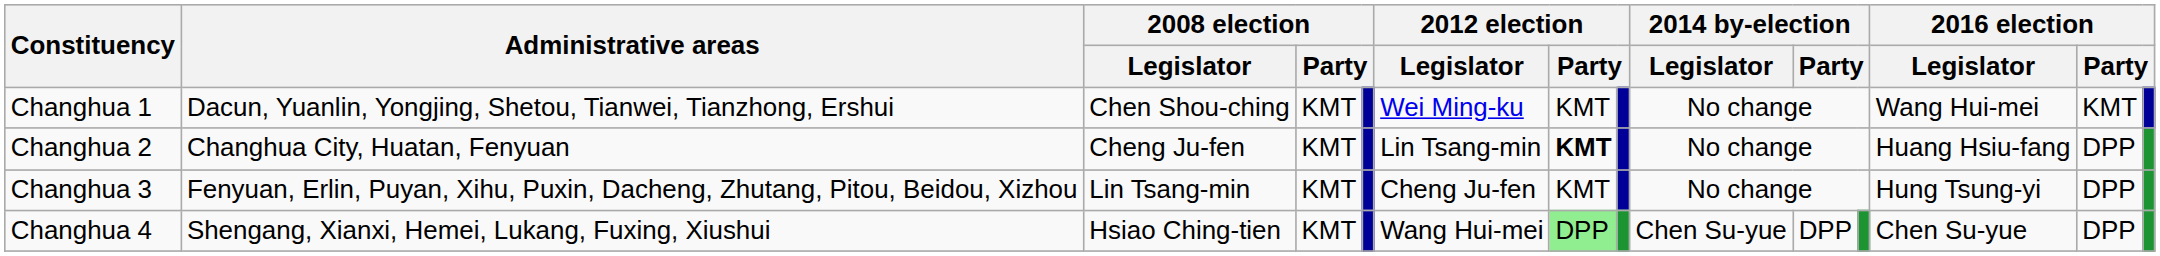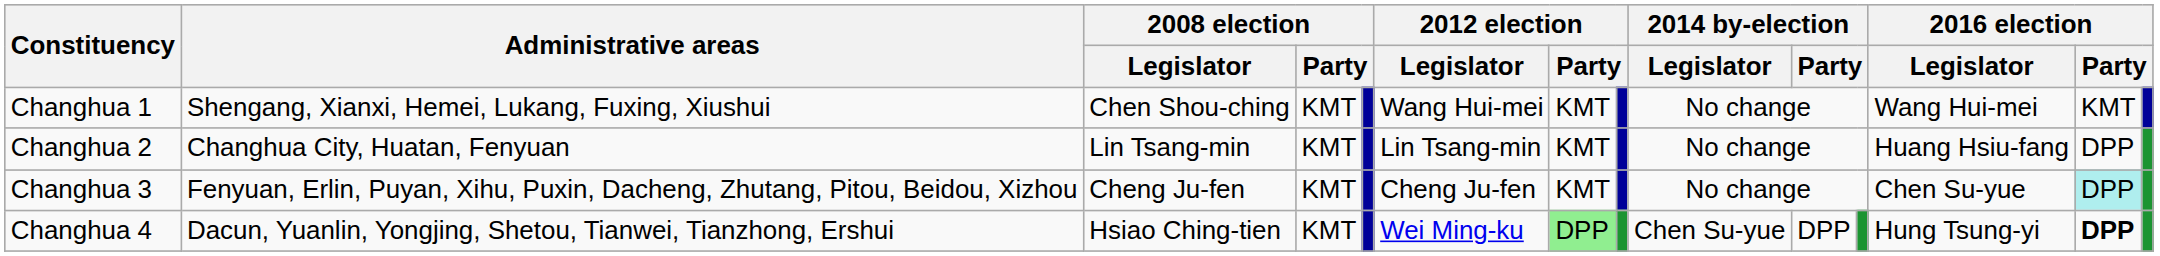Changhua 1 | Administrative areas: Dacun, Yuanlin, Yongjing, Shetou, Tianwei, Tianzhong, Ershui -> Shengang, Xianxi, Hemei, Lukang, Fuxing, Xiushui
Changhua 1 | 2012 election / Legislator: Wei Ming-ku -> Wang Hui-mei
Changhua 2 | 2008 election / Legislator: Cheng Ju-fen -> Lin Tsang-min
Changhua 2 | column 7: bold -> normal
Changhua 3 | 2008 election / Legislator: Lin Tsang-min -> Cheng Ju-fen
Changhua 3 | 2016 election / Legislator: Hung Tsung-yi -> Chen Su-yue
Changhua 3 | column 13: no background -> paleturquoise background
Changhua 4 | Administrative areas: Shengang, Xianxi, Hemei, Lukang, Fuxing, Xiushui -> Dacun, Yuanlin, Yongjing, Shetou, Tianwei, Tianzhong, Ershui
Changhua 4 | 2012 election / Legislator: Wang Hui-mei -> Wei Ming-ku
Changhua 4 | 2016 election / Legislator: Chen Su-yue -> Hung Tsung-yi
Changhua 4 | column 13: normal -> bold
